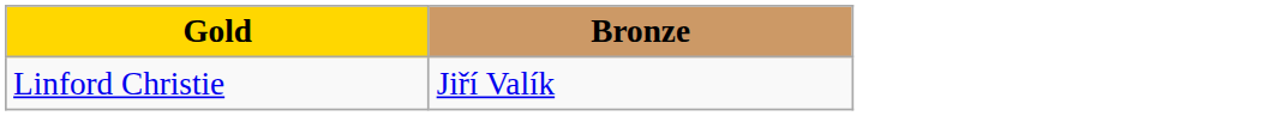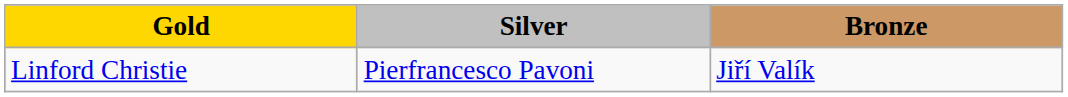+ column: Silver | Pierfrancesco Pavoni
